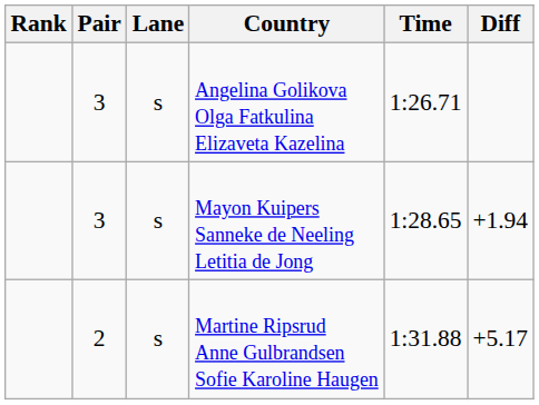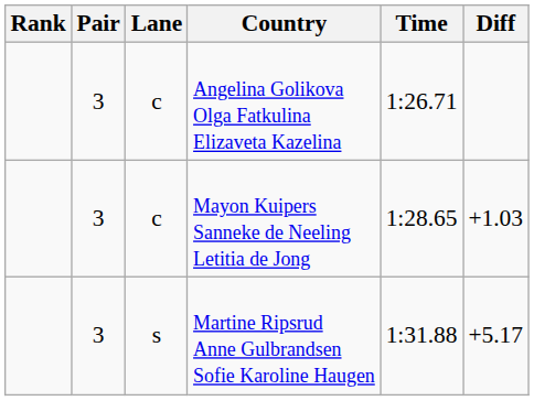Angelina Golikova Olga Fatkulina Elizaveta Kazelina | Lane: s -> c
Mayon Kuipers Sanneke de Neeling Letitia de Jong | Lane: s -> c
Mayon Kuipers Sanneke de Neeling Letitia de Jong | Diff: +1.94 -> +1.03
Martine Ripsrud Anne Gulbrandsen Sofie Karoline Haugen | Pair: 2 -> 3
